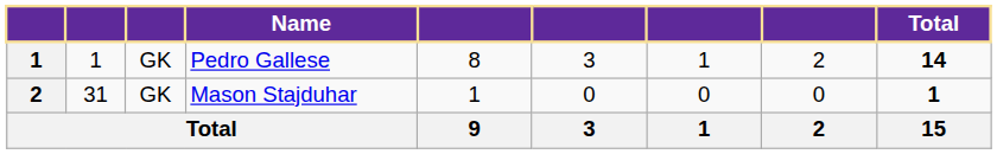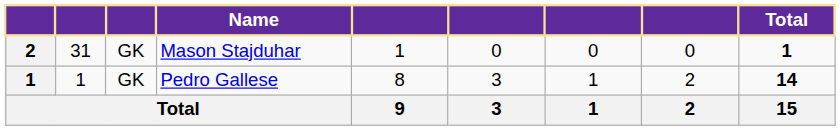rows swapped: Pedro Gallese <-> Mason Stajduhar
